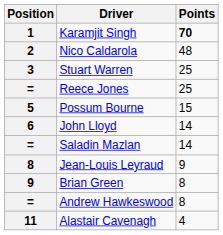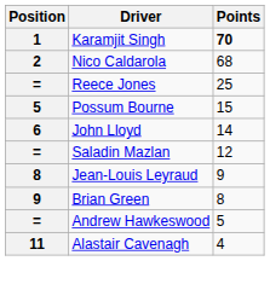Nico Caldarola | Points: 48 -> 68
- row: 3 | Stuart Warren | 25
Saladin Mazlan | Points: 14 -> 12
Andrew Hawkeswood | Points: 8 -> 5
